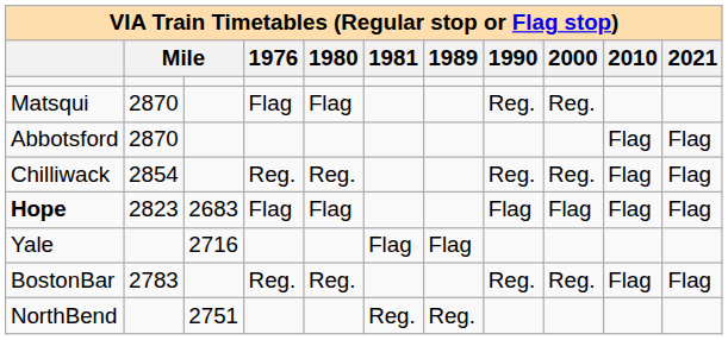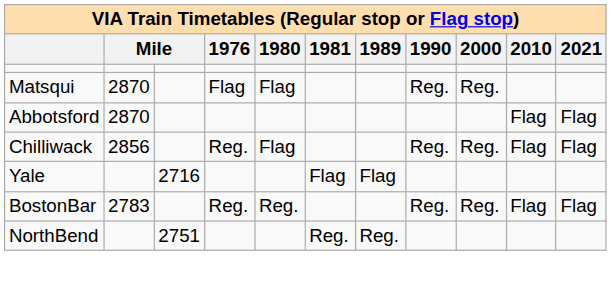Chilliwack | column 2: 2854 -> 2856
Chilliwack | 1980: Reg. -> Flag
- row: Hope | 2823 | 2683 | Flag | Flag | Flag | Flag | Flag | Flag
